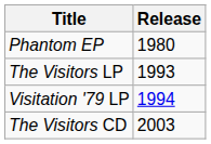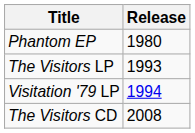The Visitors CD | Release: 2003 -> 2008
